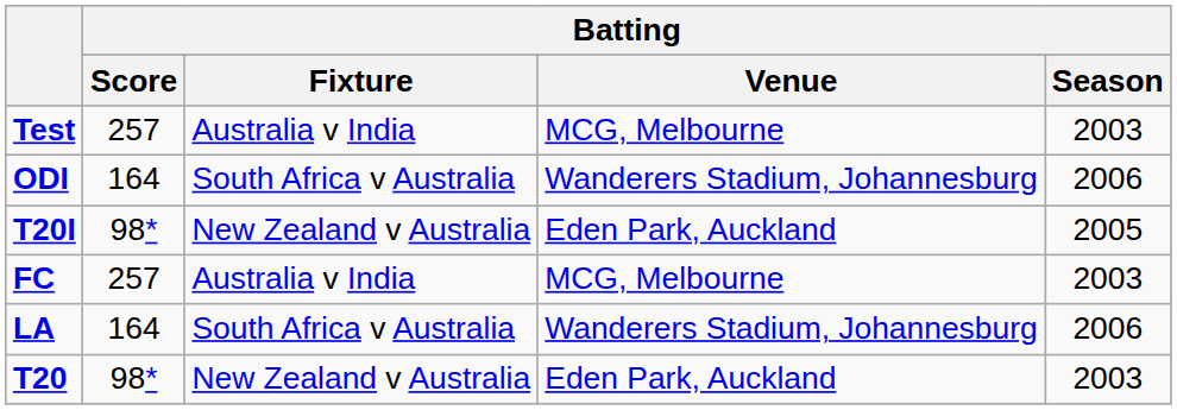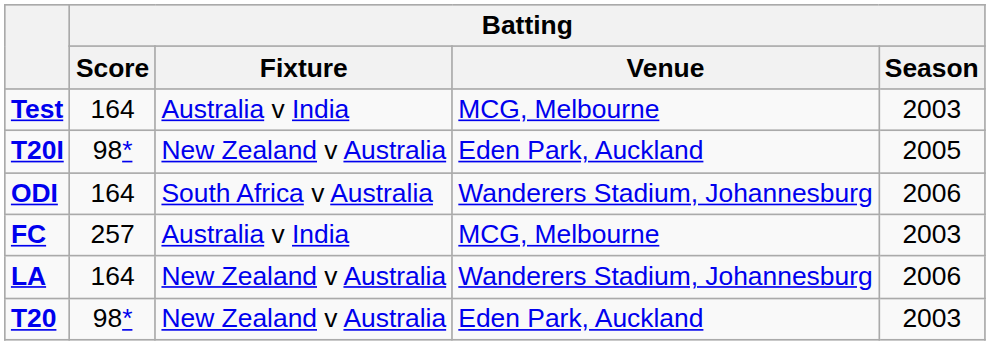Test | Batting / Score: 257 -> 164
rows swapped: ODI <-> T20I
LA | Batting / Fixture: South Africa v Australia -> New Zealand v Australia
